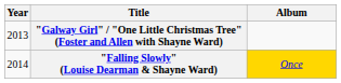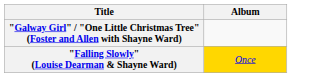- column: Year | 2013 | 2014
